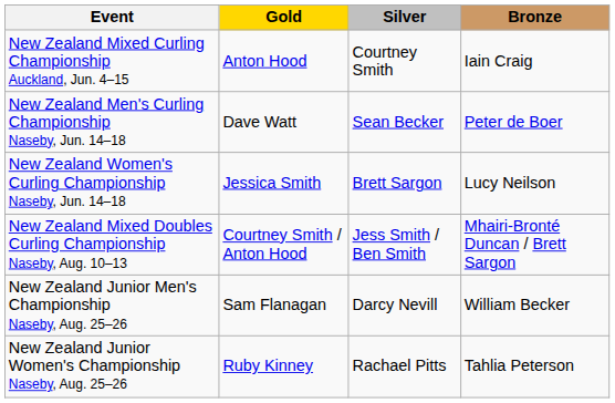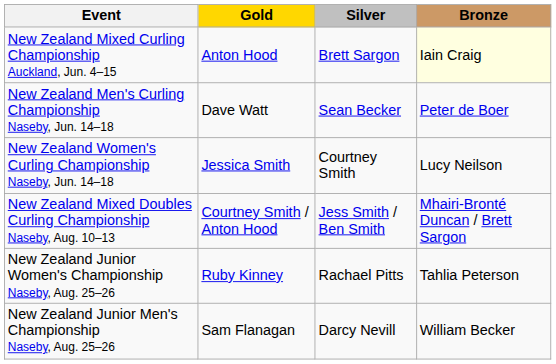New Zealand Mixed Curling Championship Auckland, Jun. 4–15 | Silver: Courtney Smith -> Brett Sargon
New Zealand Mixed Curling Championship Auckland, Jun. 4–15 | Bronze: no background -> lightyellow background
New Zealand Women's Curling Championship Naseby, Jun. 14–18 | Silver: Brett Sargon -> Courtney Smith
rows swapped: New Zealand Junior Men's Championship Naseby, Aug. 25–26 <-> New Zealand Junior Women's Championship Naseby, Aug. 25–26
